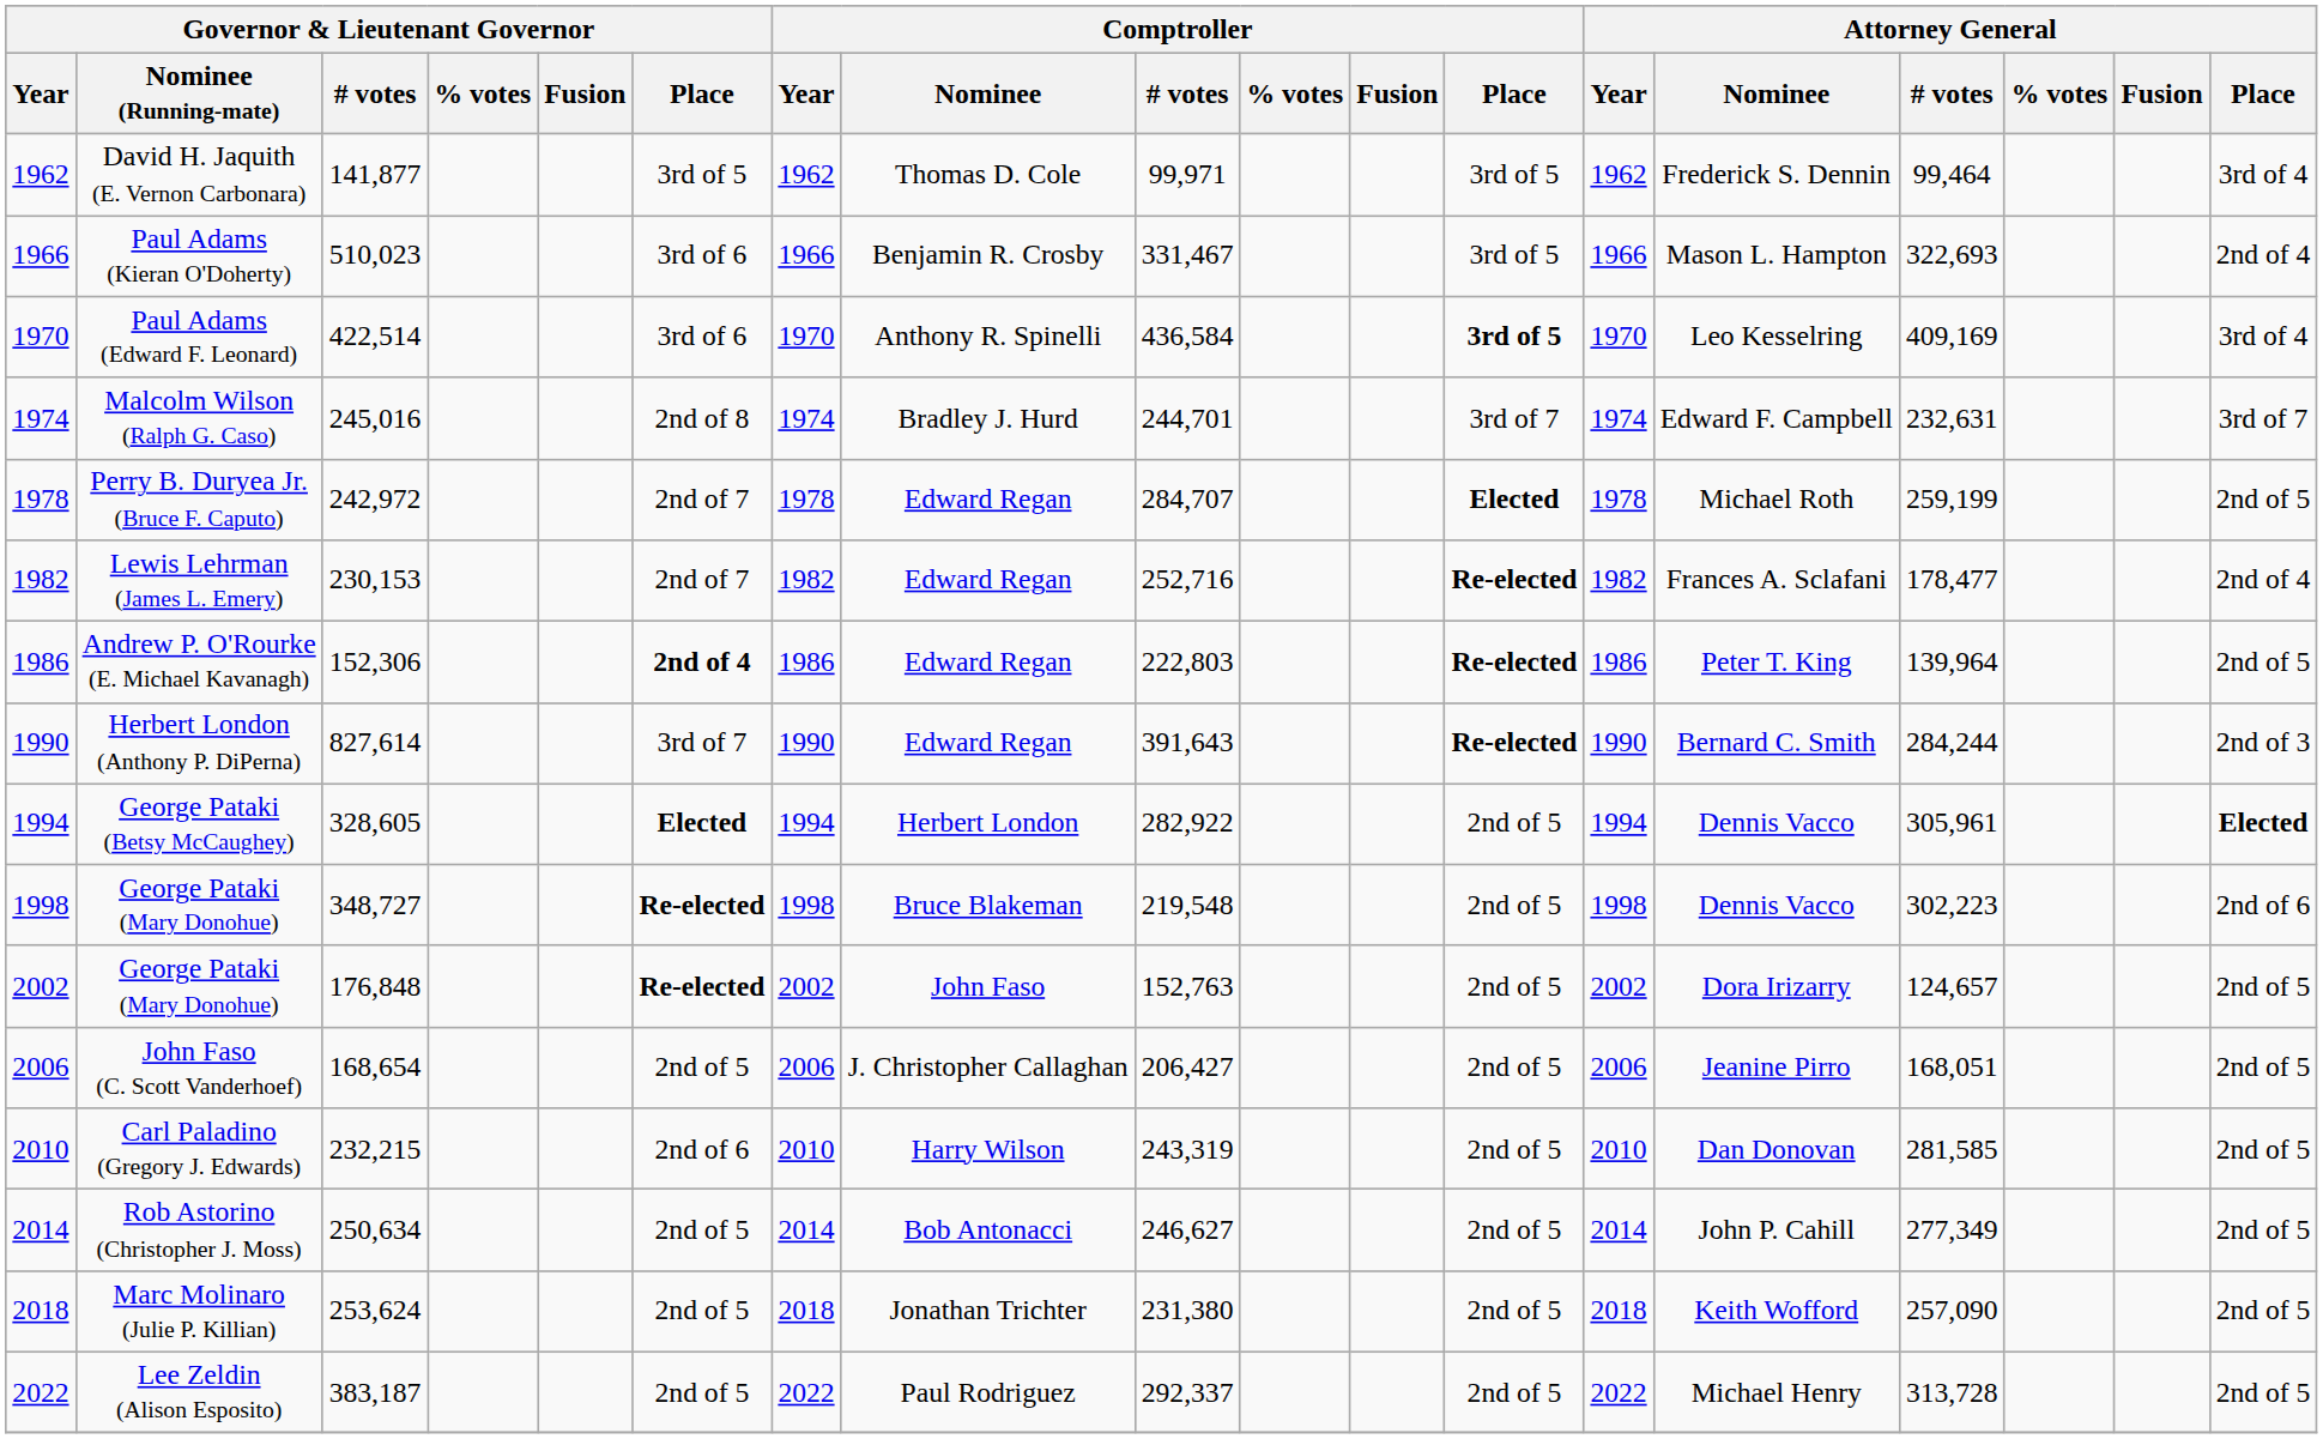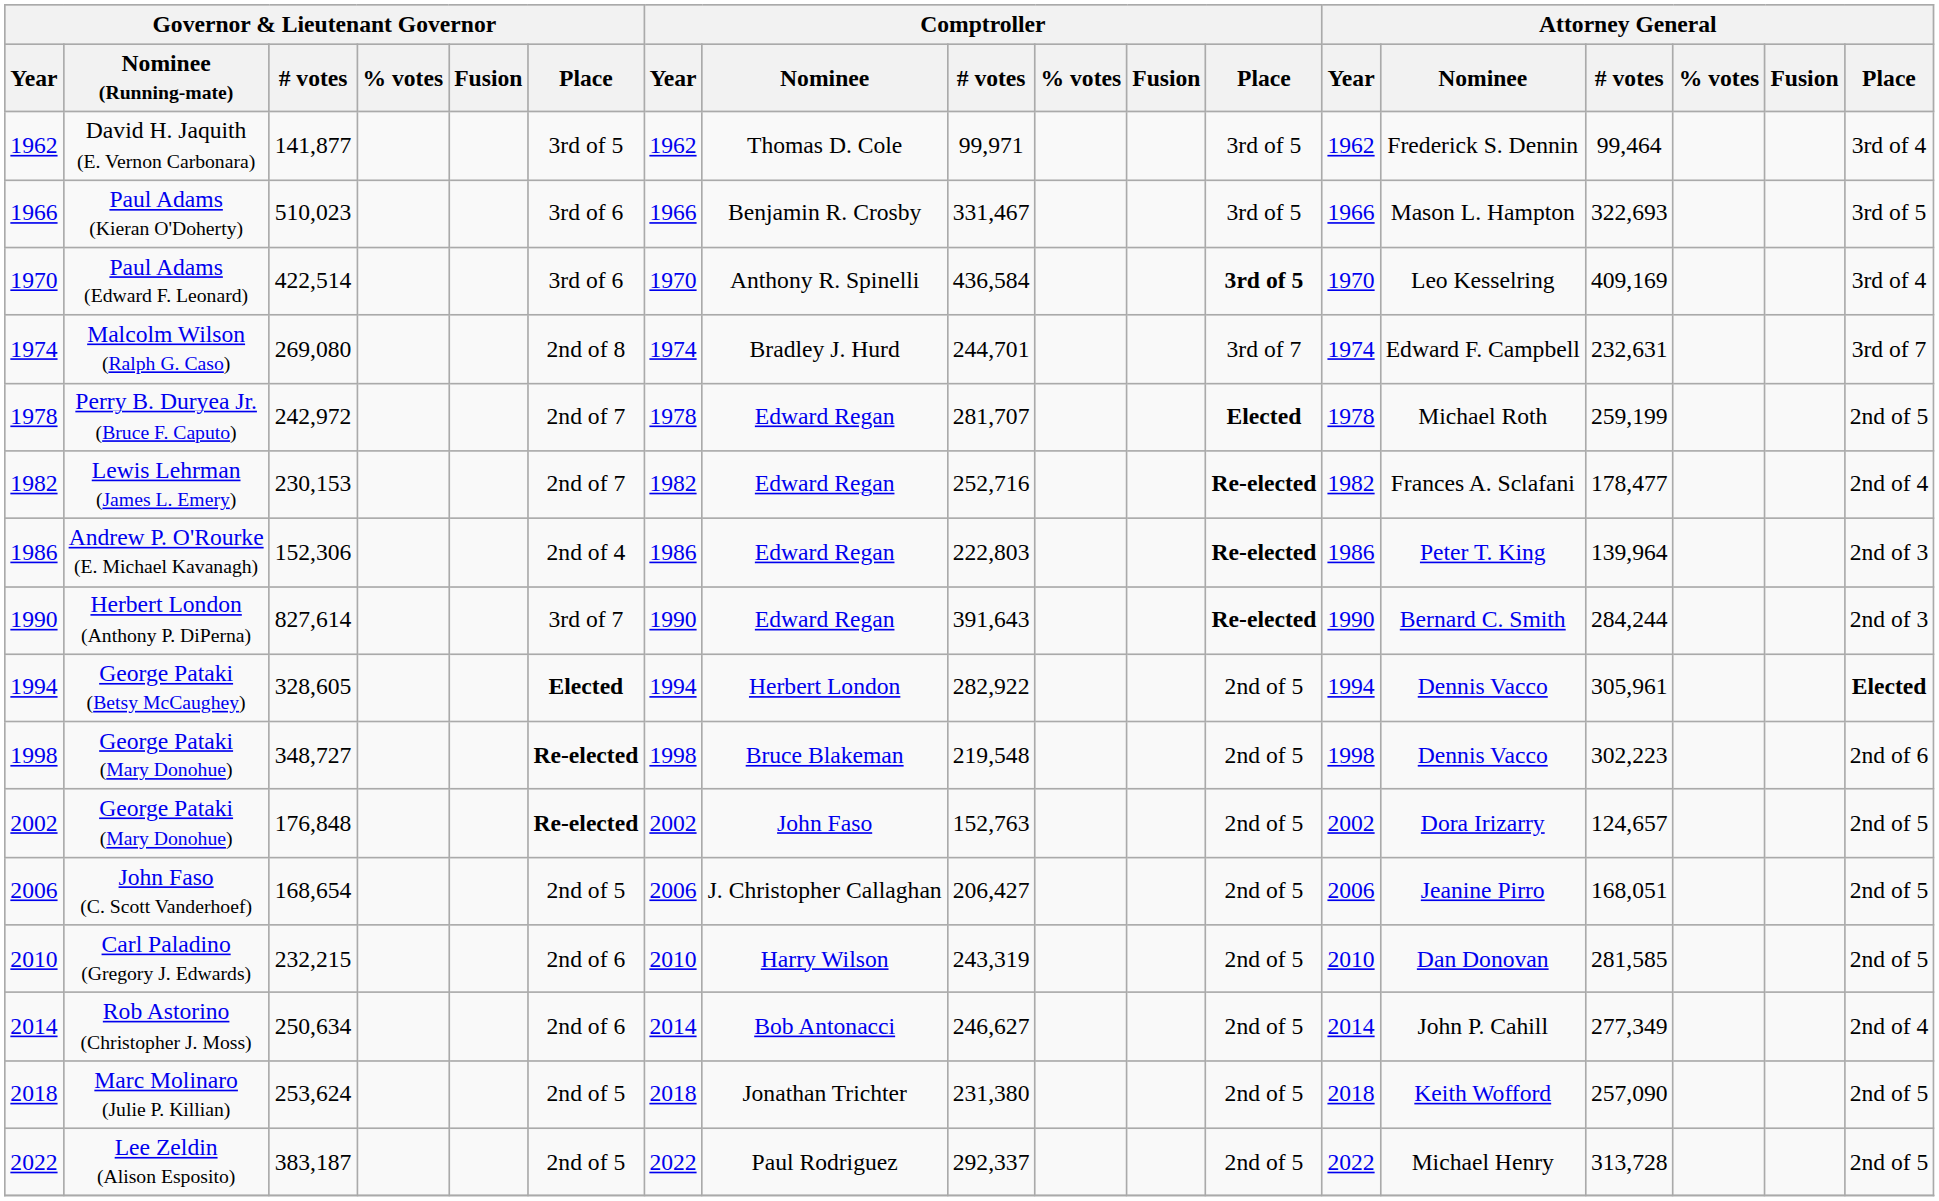Paul Adams (Kieran O'Doherty) | Attorney General / Place: 2nd of 4 -> 3rd of 5
Malcolm Wilson (Ralph G. Caso) | Governor & Lieutenant Governor / # votes: 245,016 -> 269,080
Perry B. Duryea Jr. (Bruce F. Caputo) | Comptroller / # votes: 284,707 -> 281,707
Andrew P. O'Rourke (E. Michael Kavanagh) | Governor & Lieutenant Governor / Place: bold -> normal
Andrew P. O'Rourke (E. Michael Kavanagh) | Attorney General / Place: 2nd of 5 -> 2nd of 3
Rob Astorino (Christopher J. Moss) | Governor & Lieutenant Governor / Place: 2nd of 5 -> 2nd of 6
Rob Astorino (Christopher J. Moss) | Attorney General / Place: 2nd of 5 -> 2nd of 4
